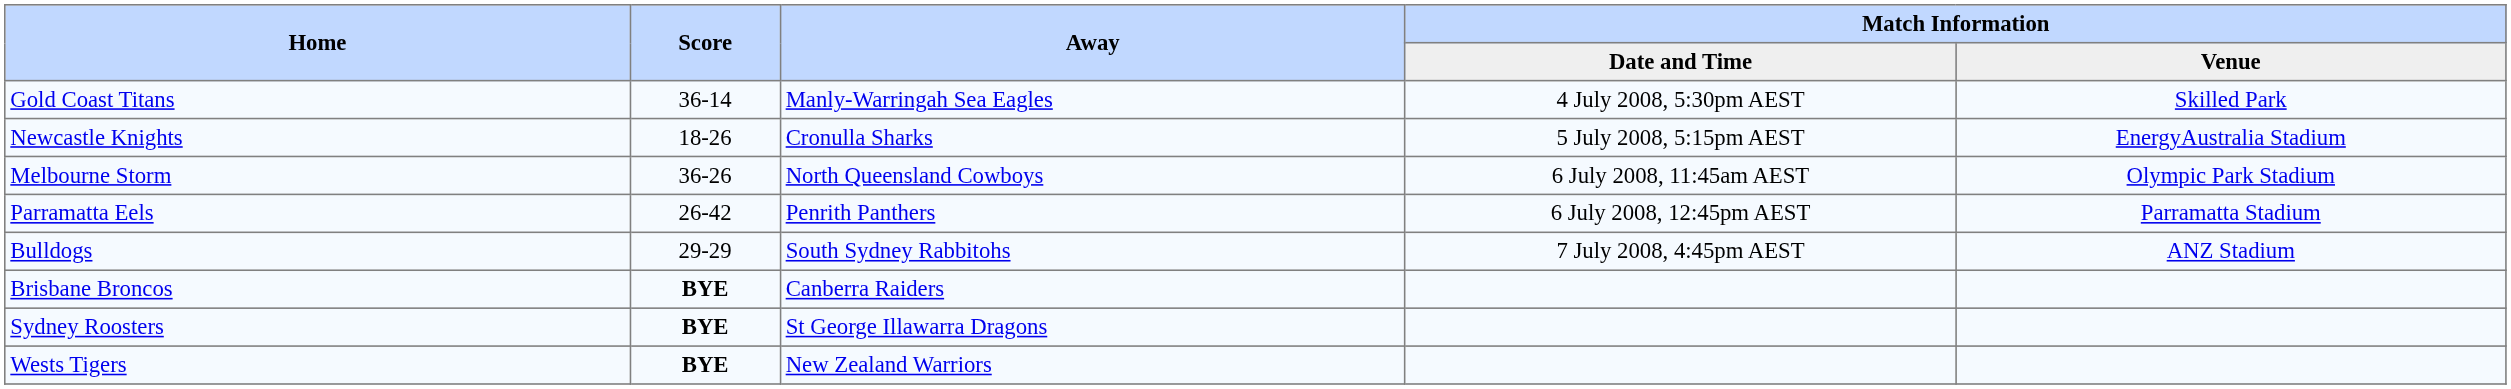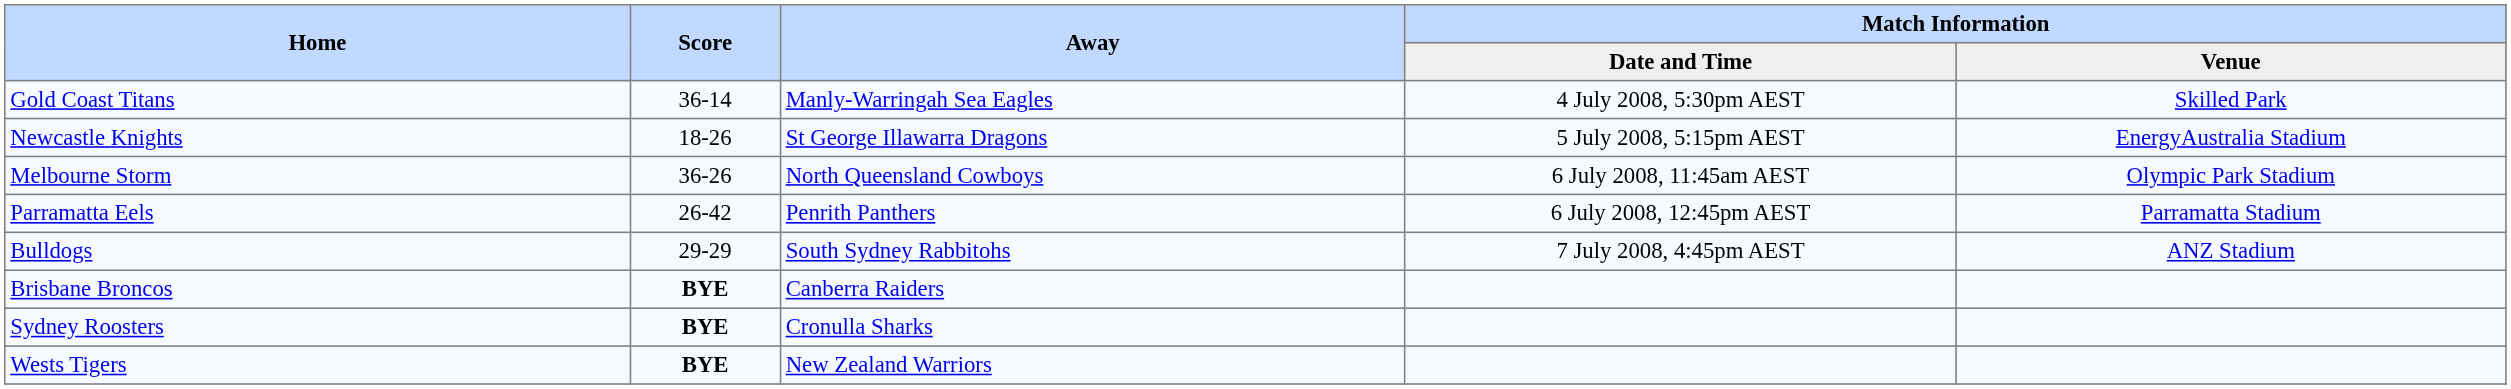Newcastle Knights | Away: Cronulla Sharks -> St George Illawarra Dragons
Sydney Roosters | Away: St George Illawarra Dragons -> Cronulla Sharks
